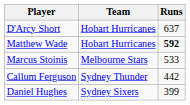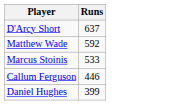- column: Team | Hobart Hurricanes | Hobart Hurricanes | Melbourne Stars | Sydney Thunder | Sydney Sixers
Matthew Wade | Runs: bold -> normal
Callum Ferguson | Runs: 442 -> 446
